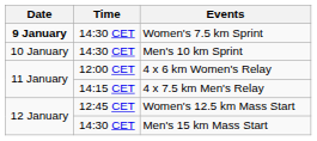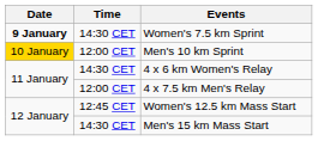Men's 10 km Sprint | Date: no background -> gold background
Men's 10 km Sprint | Time: 14:30 CET -> 12:00 CET
4 x 6 km Women's Relay | Time: 12:00 CET -> 14:30 CET
4 x 7.5 km Men's Relay | Time: 14:15 CET -> 12:00 CET
